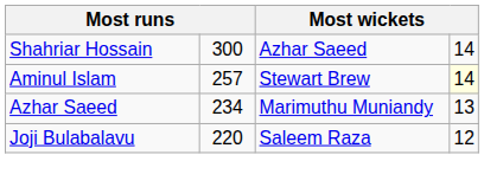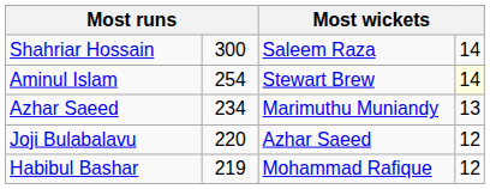Shahriar Hossain | column 3: Azhar Saeed -> Saleem Raza
Aminul Islam | column 2: 257 -> 254
Joji Bulabalavu | column 3: Saleem Raza -> Azhar Saeed
+ row: Habibul Bashar | 219 | Mohammad Rafique | 12
